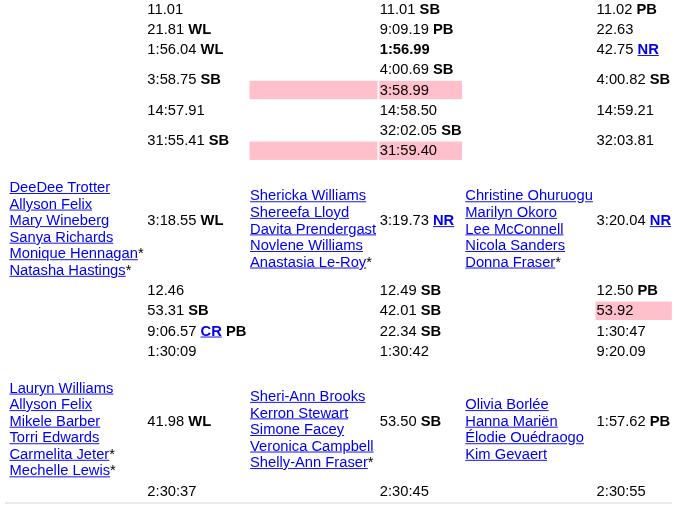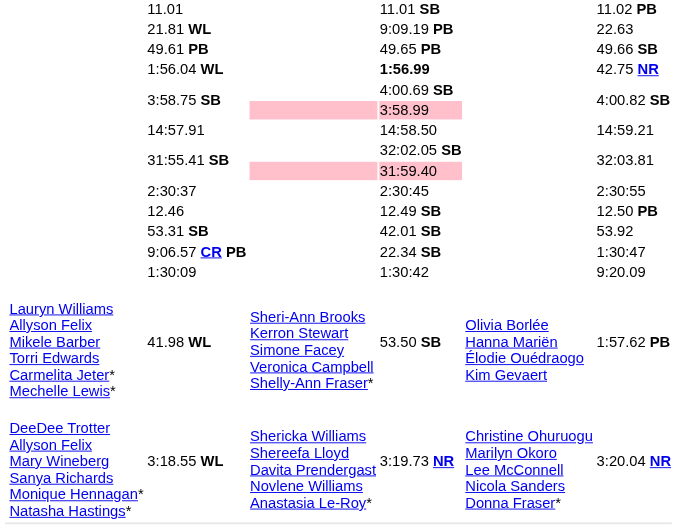+ row: 49.61 PB | 49.65 PB | 49.66 SB
rows swapped: 2:30:37 <-> 3:18.55 WL
53.31 SB | column 7: pink background -> no background
